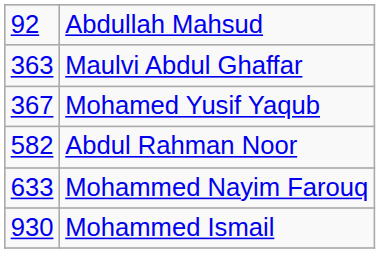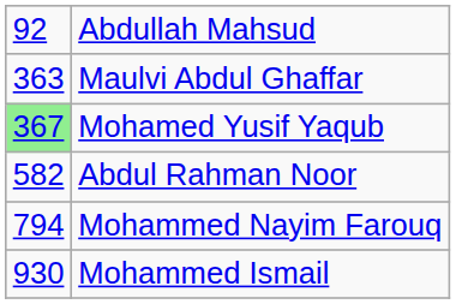Mohamed Yusif Yaqub | column 1: no background -> lightgreen background
Mohammed Nayim Farouq | column 1: 633 -> 794
